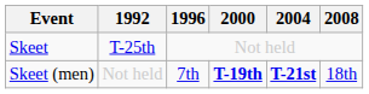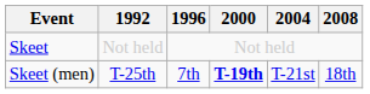Skeet | 1992: T-25th -> Not held
Skeet (men) | 1992: Not held -> T-25th
Skeet (men) | 2004: bold -> normal
